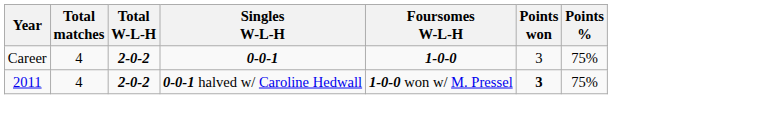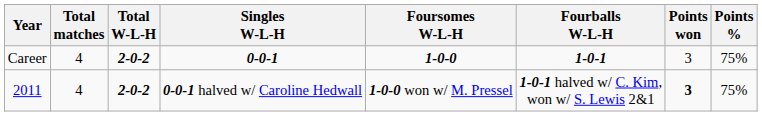+ column: Fourballs W-L-H | 1-0-1 | 1-0-1 halved w/ C. Kim, won w/ S. Lewis 2&1
